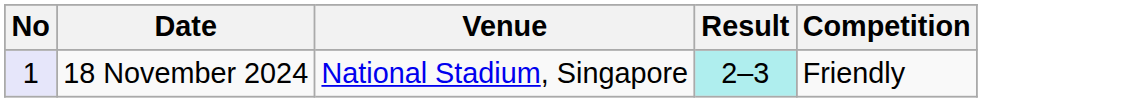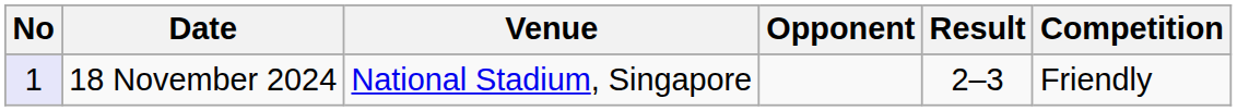+ column: Opponent
18 November 2024 | Result: paleturquoise background -> no background
